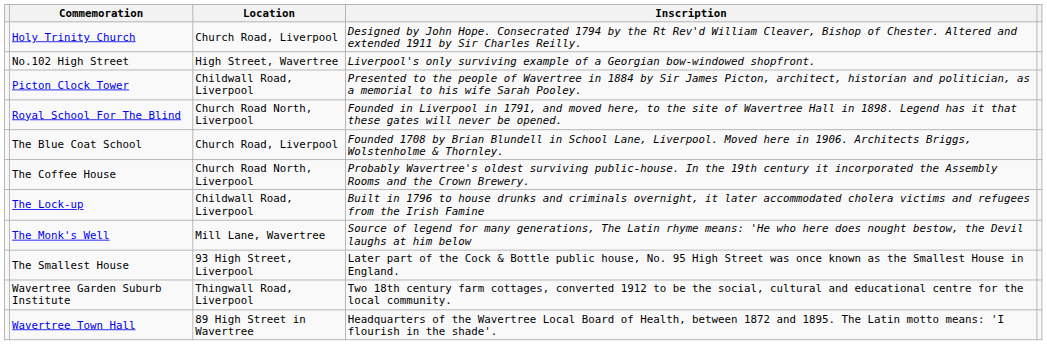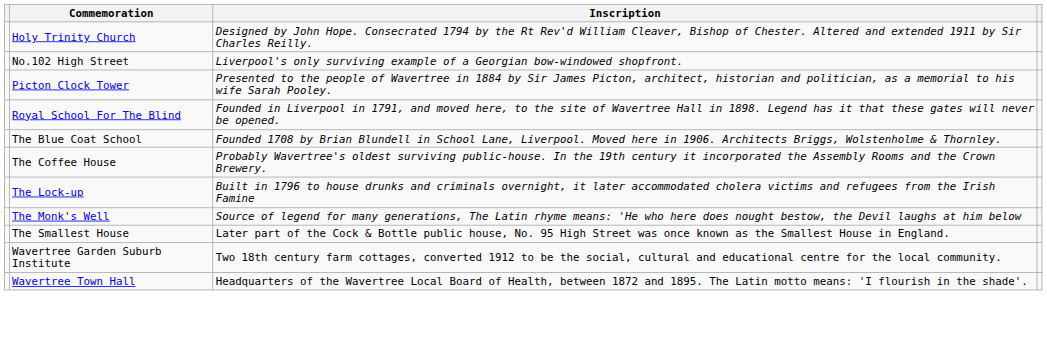- column: Location | Church Road, Liverpool | High Street, Wavertree | Childwall Road, Liverpool | Church Road North, Liverpool | Church Road, Liverpool | Church Road North, Liverpool | Childwall Road, Liverpool | Mill Lane, Wavertree | 93 High Street, Liverpool | Thingwall Road, Liverpool | 89 High Street in Wavertree
